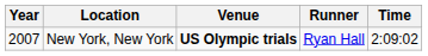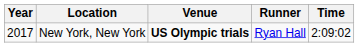New York, New York | Year: 2007 -> 2017
